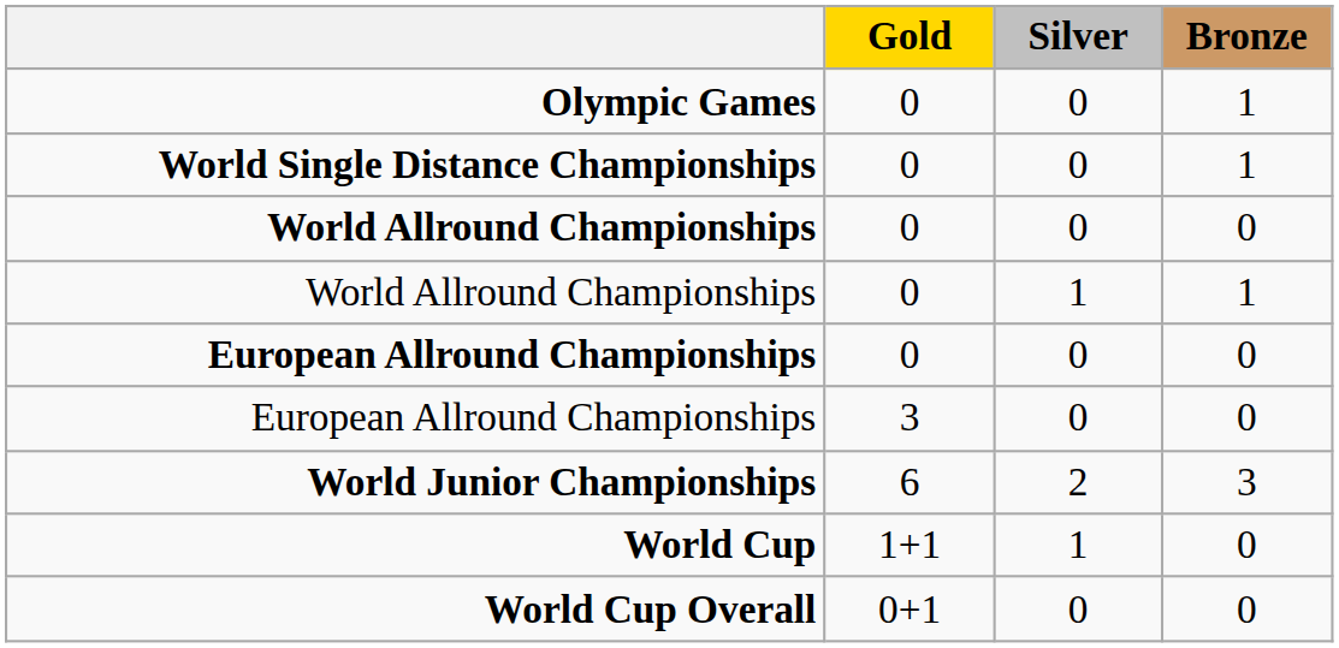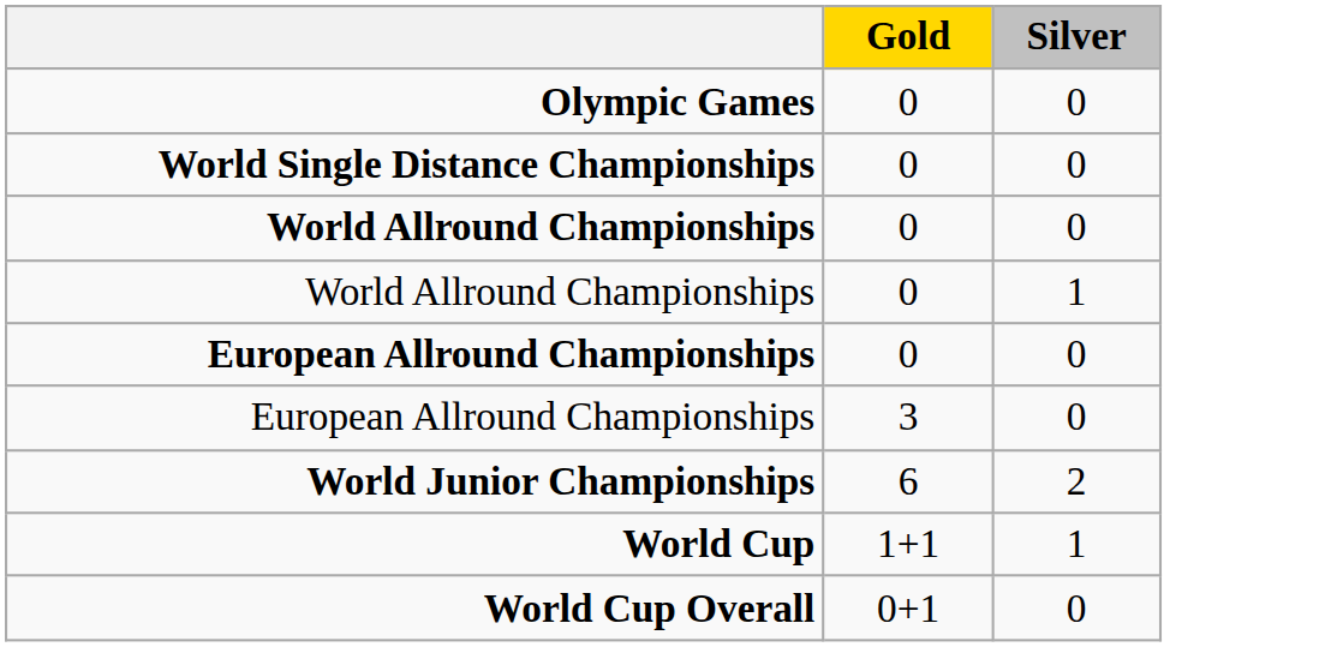- column: Bronze | 1 | 1 | 0 | 1 | 0 | 0 | 3 | 0 | 0
